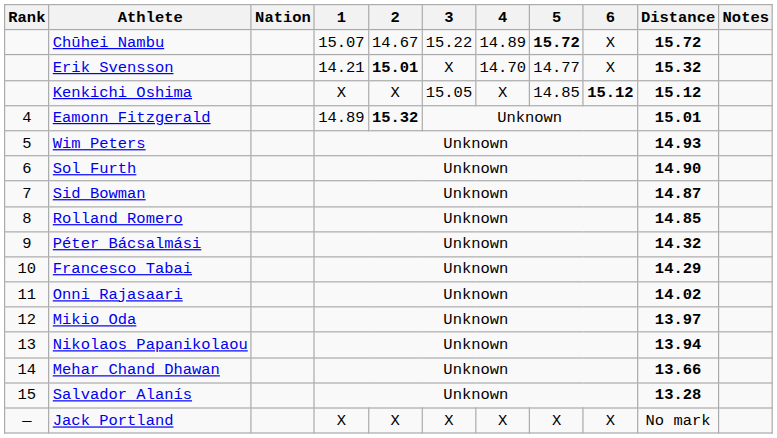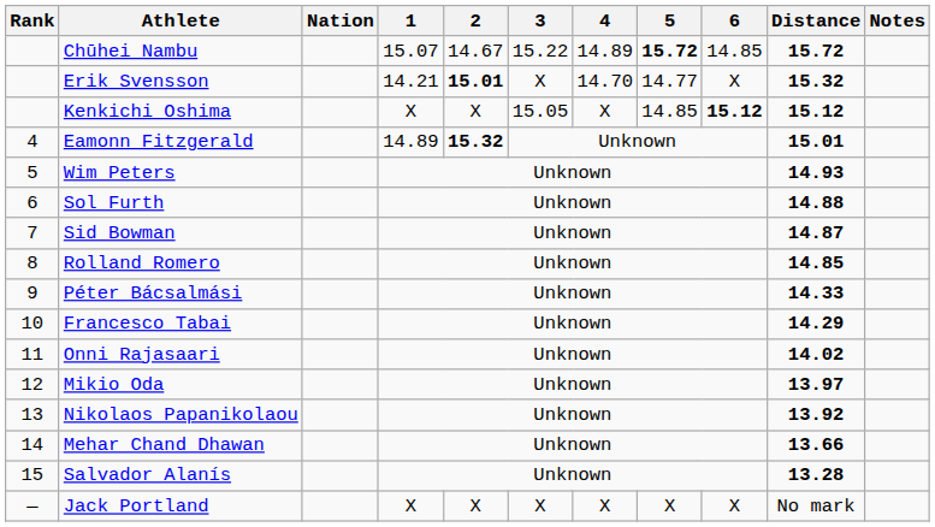Chūhei Nambu | 6: X -> 14.85
Sol Furth | Distance: 14.90 -> 14.88
Péter Bácsalmási | Distance: 14.32 -> 14.33
Nikolaos Papanikolaou | Distance: 13.94 -> 13.92
